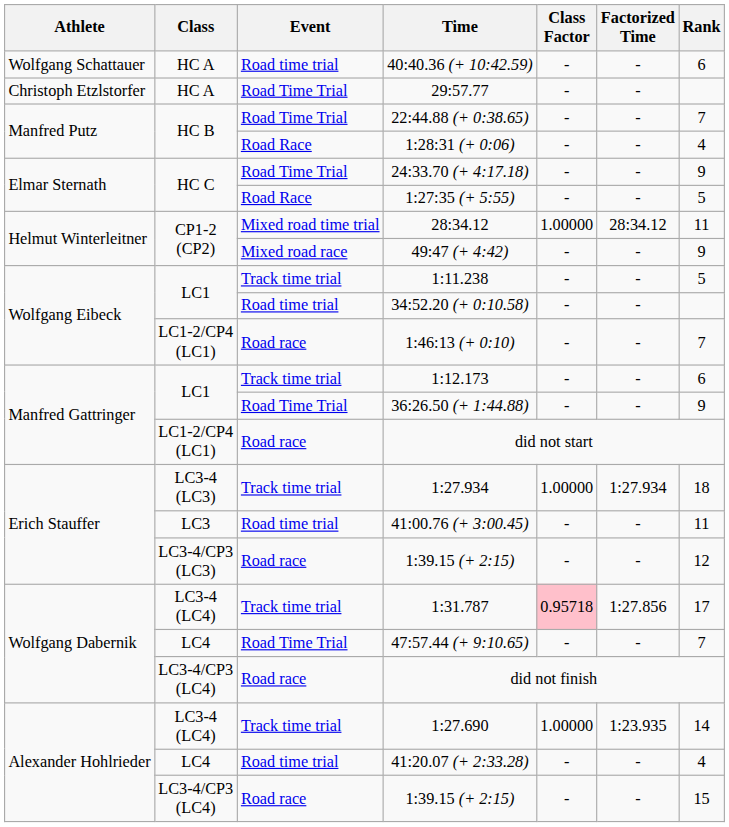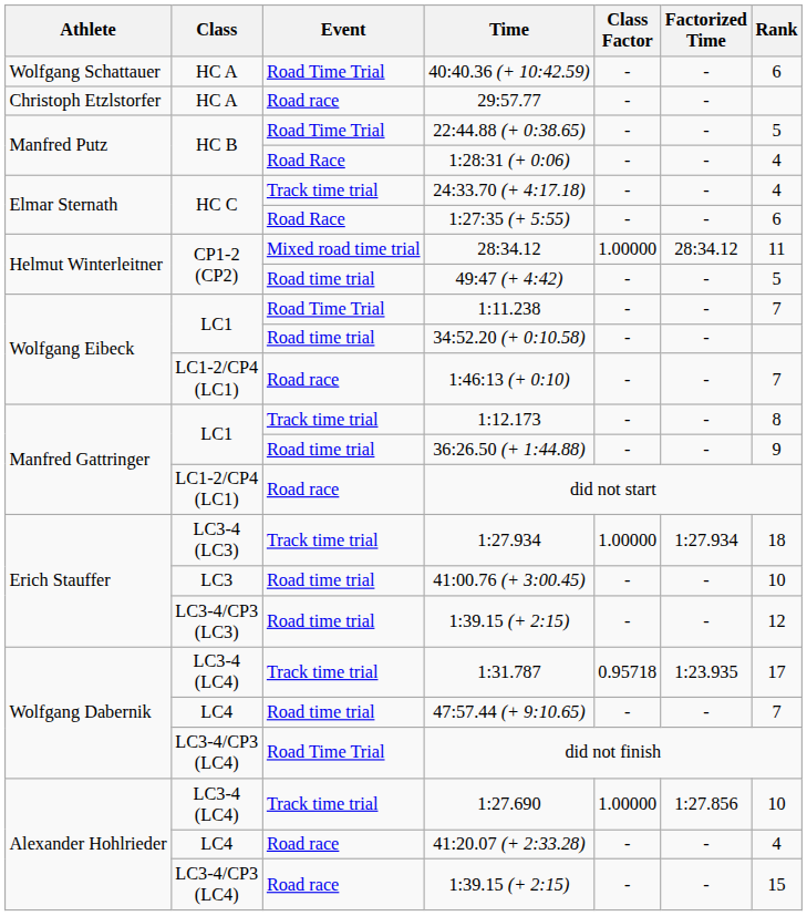40:40.36 (+ 10:42.59) | Event: Road time trial -> Road Time Trial
29:57.77 | Event: Road Time Trial -> Road race
22:44.88 (+ 0:38.65) | Rank: 7 -> 5
24:33.70 (+ 4:17.18) | Event: Road Time Trial -> Track time trial
24:33.70 (+ 4:17.18) | Rank: 9 -> 4
1:27:35 (+ 5:55) | Rank: 5 -> 6
49:47 (+ 4:42) | Event: Mixed road race -> Road time trial
49:47 (+ 4:42) | Rank: 9 -> 5
1:11.238 | Event: Track time trial -> Road Time Trial
1:11.238 | Rank: 5 -> 7
1:12.173 | Rank: 6 -> 8
36:26.50 (+ 1:44.88) | Event: Road Time Trial -> Road time trial
41:00.76 (+ 3:00.45) | Rank: 11 -> 10
LC3-4/CP3 (LC3) / 1:39.15 (+ 2:15) | Event: Road race -> Road time trial
1:31.787 | Class Factor: pink background -> no background
1:31.787 | Factorized Time: 1:27.856 -> 1:23.935
47:57.44 (+ 9:10.65) | Event: Road Time Trial -> Road time trial
did not finish | Event: Road race -> Road Time Trial
1:27.690 | Factorized Time: 1:23.935 -> 1:27.856
1:27.690 | Rank: 14 -> 10
41:20.07 (+ 2:33.28) | Event: Road time trial -> Road race
